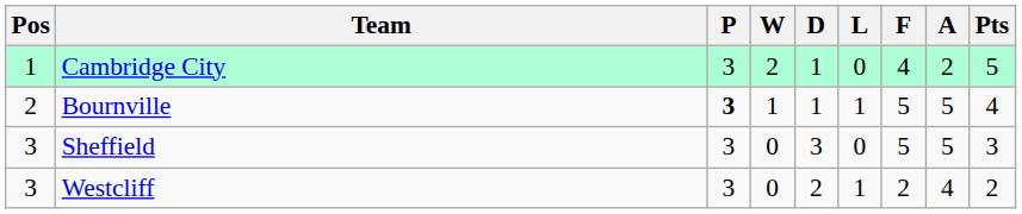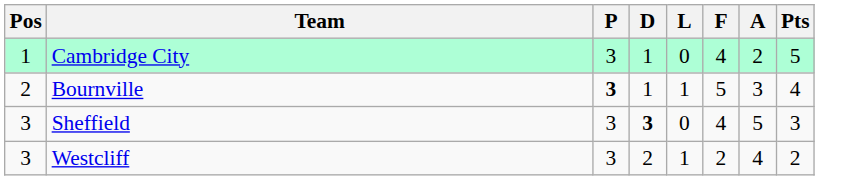- column: W | 2 | 1 | 0 | 0
Bournville | A: 5 -> 3
Sheffield | D: normal -> bold
Sheffield | F: 5 -> 4
